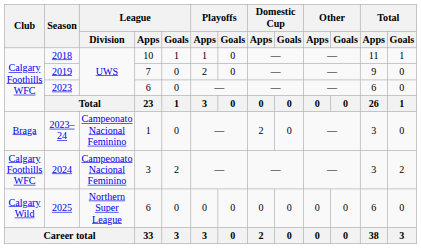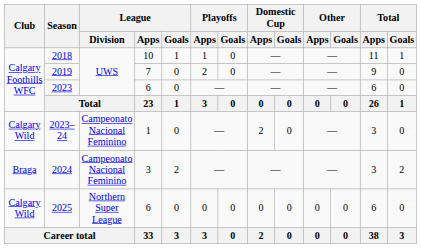2023–24 | Club: Braga -> Calgary Wild
2024 | Club: Calgary Foothills WFC -> Braga
